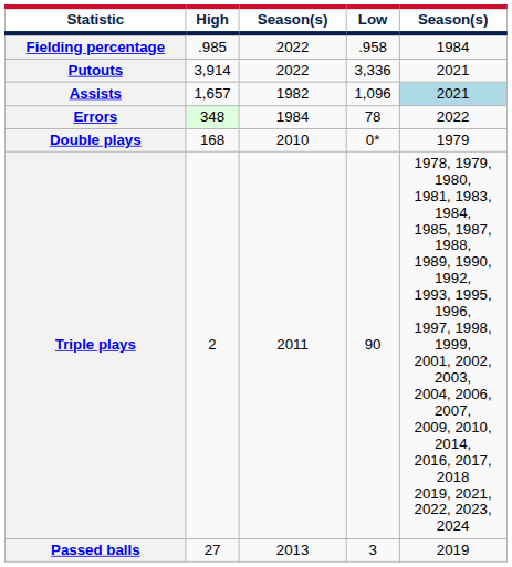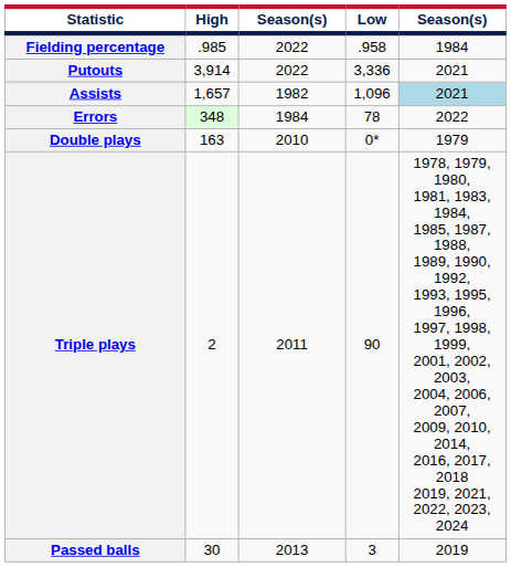Double plays | High: 168 -> 163
Passed balls | High: 27 -> 30
